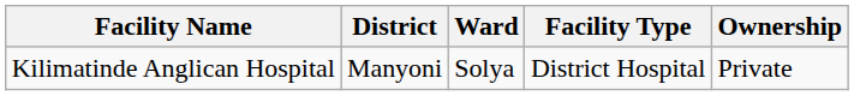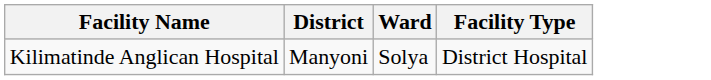- column: Ownership | Private
